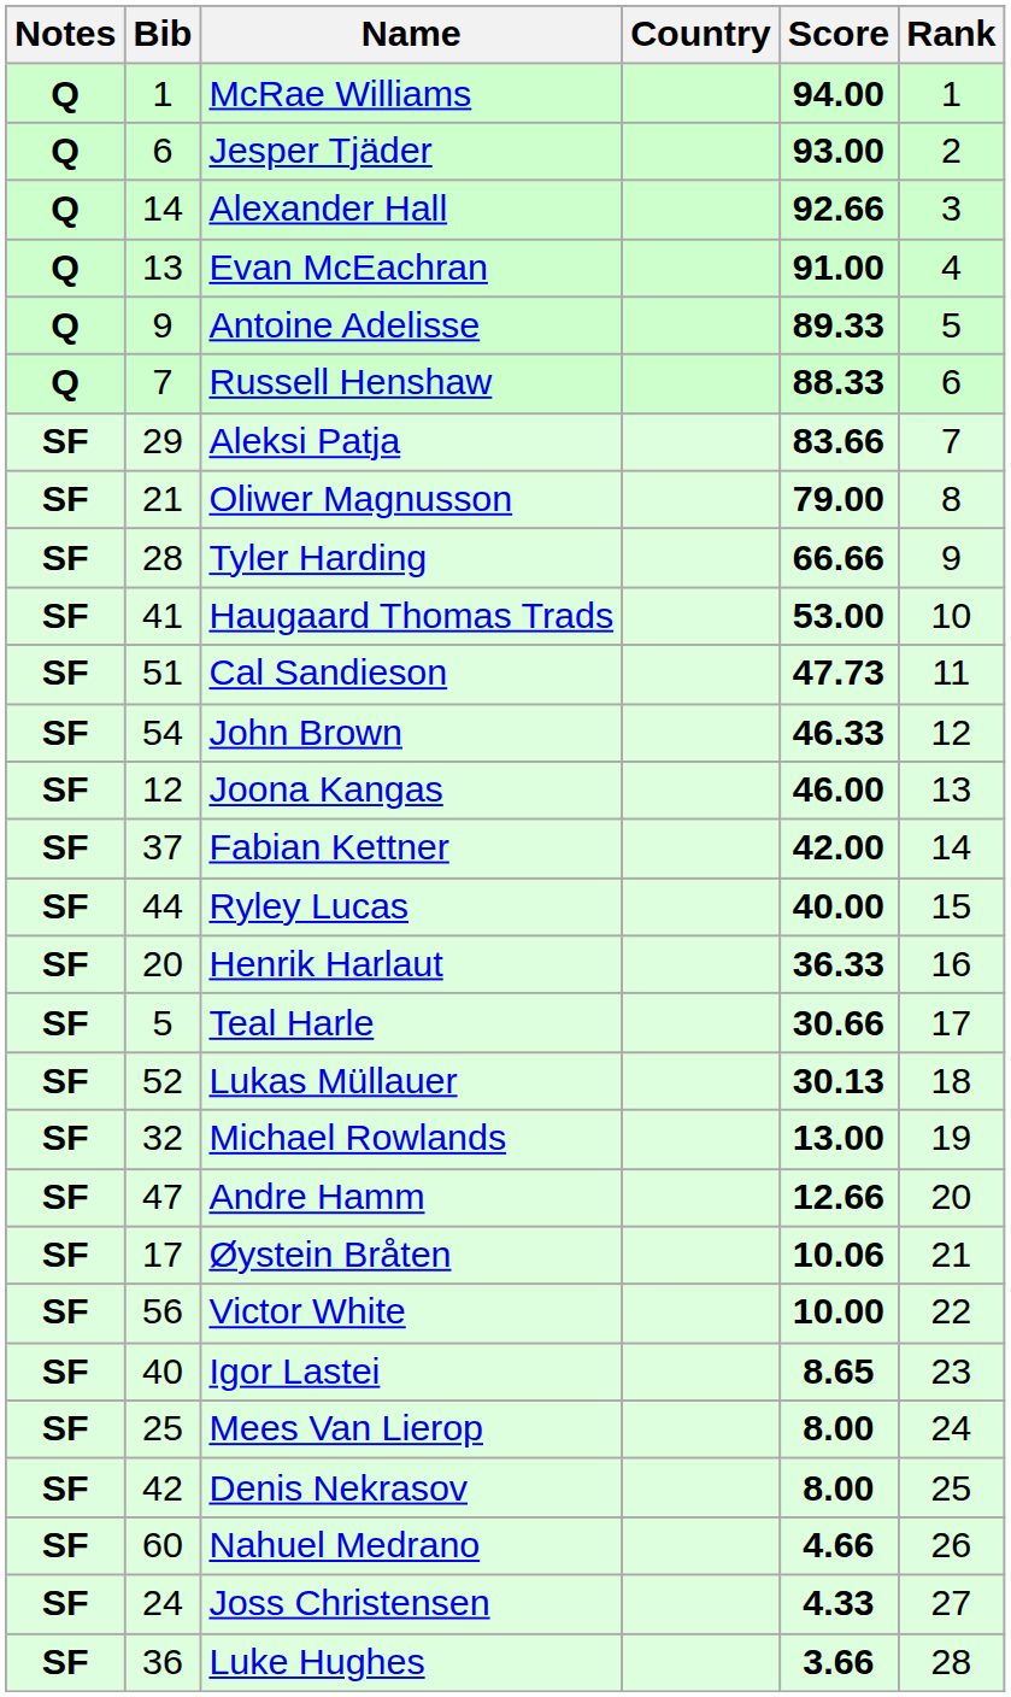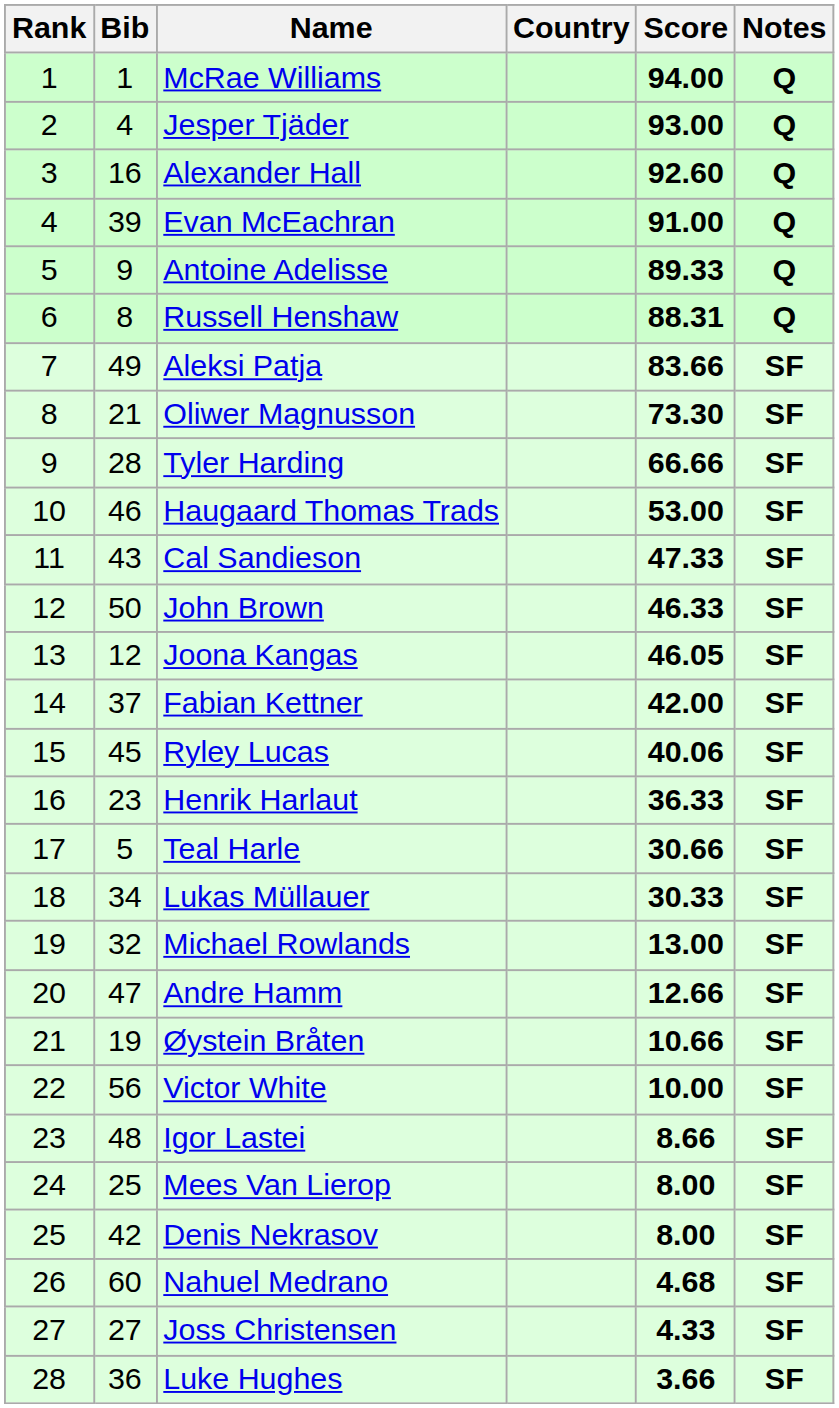columns swapped: Rank <-> Notes
Jesper Tjäder | Bib: 6 -> 4
Alexander Hall | Bib: 14 -> 16
Alexander Hall | Score: 92.66 -> 92.60
Evan McEachran | Bib: 13 -> 39
Russell Henshaw | Bib: 7 -> 8
Russell Henshaw | Score: 88.33 -> 88.31
Aleksi Patja | Bib: 29 -> 49
Oliwer Magnusson | Score: 79.00 -> 73.30
Haugaard Thomas Trads | Bib: 41 -> 46
Cal Sandieson | Bib: 51 -> 43
Cal Sandieson | Score: 47.73 -> 47.33
John Brown | Bib: 54 -> 50
Joona Kangas | Score: 46.00 -> 46.05
Ryley Lucas | Bib: 44 -> 45
Ryley Lucas | Score: 40.00 -> 40.06
Henrik Harlaut | Bib: 20 -> 23
Lukas Müllauer | Bib: 52 -> 34
Lukas Müllauer | Score: 30.13 -> 30.33
Øystein Bråten | Bib: 17 -> 19
Øystein Bråten | Score: 10.06 -> 10.66
Igor Lastei | Bib: 40 -> 48
Igor Lastei | Score: 8.65 -> 8.66
Nahuel Medrano | Score: 4.66 -> 4.68
Joss Christensen | Bib: 24 -> 27
